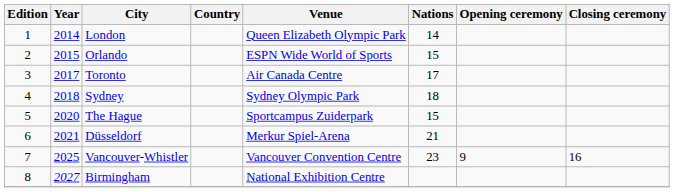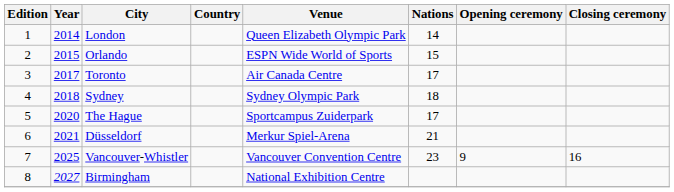The Hague | Nations: 15 -> 17
